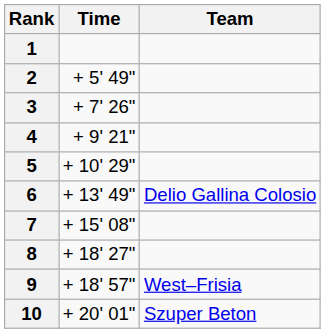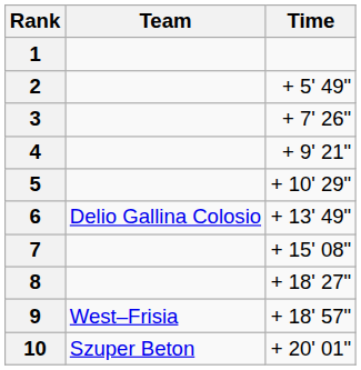columns swapped: Team <-> Time
